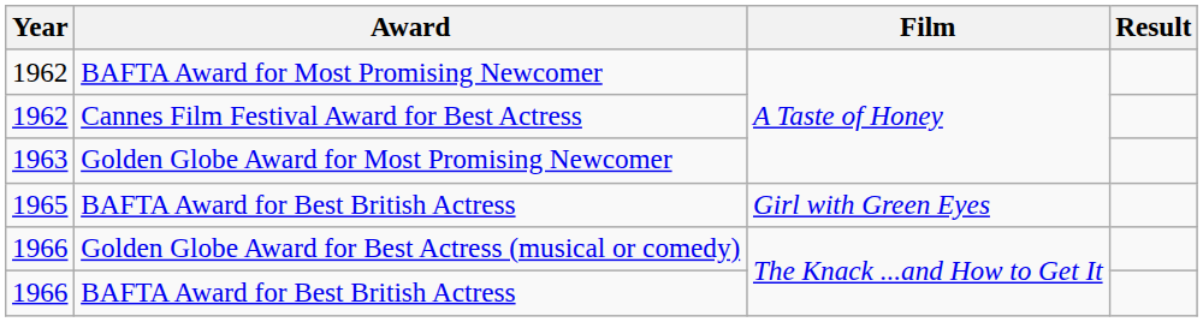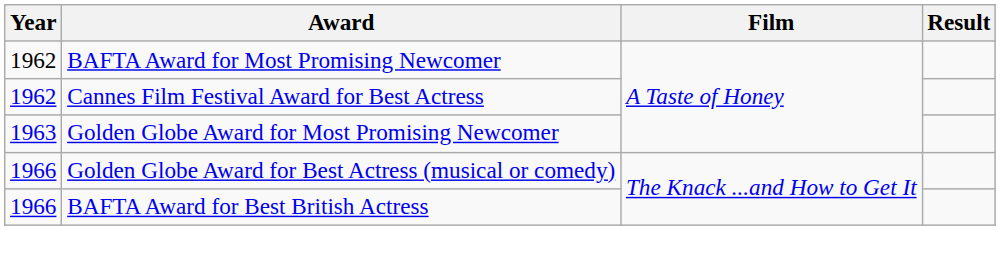- row: 1965 | BAFTA Award for Best British Actress | Girl with Green Eyes
